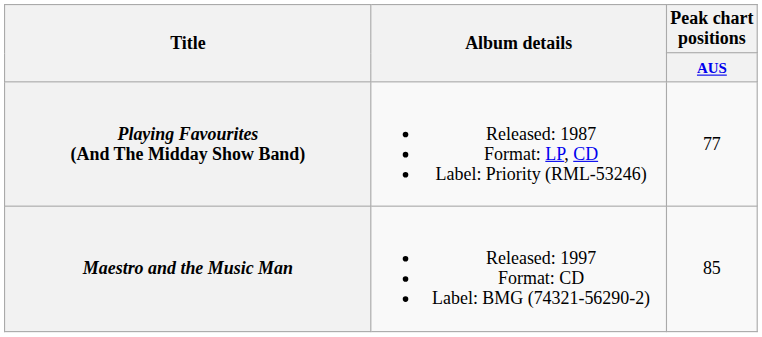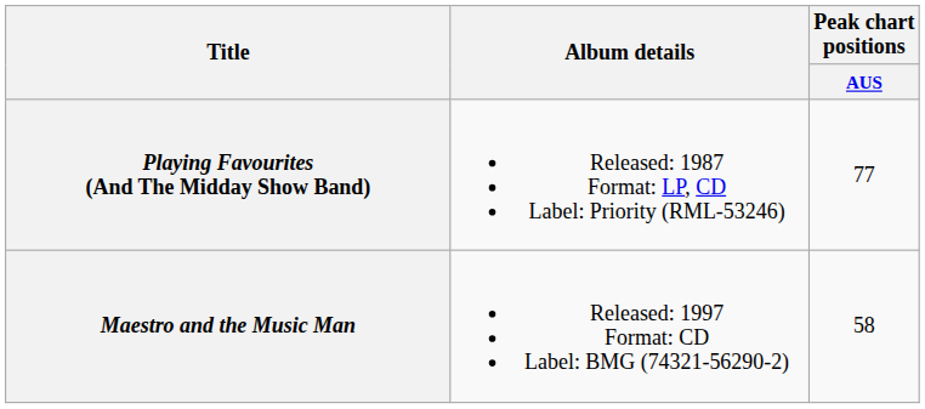Maestro and the Music Man | Peak chart positions / AUS: 85 -> 58
